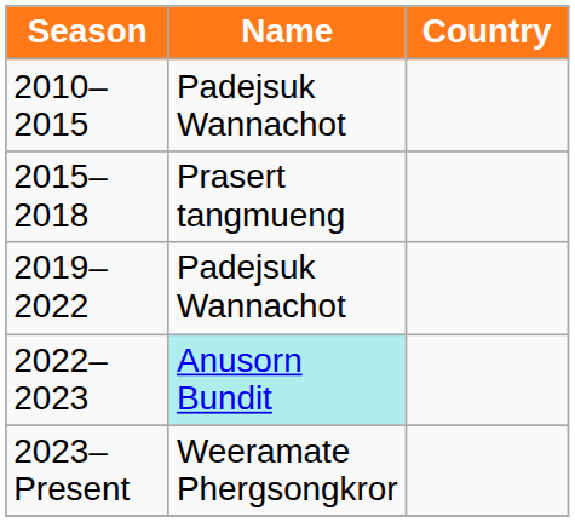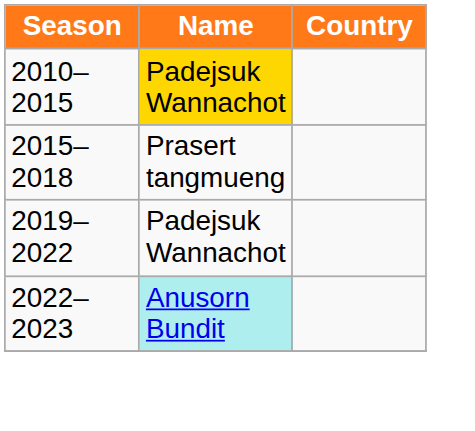2010–2015 | Name: no background -> gold background
- row: 2023–Present | Weeramate Phergsongkror
